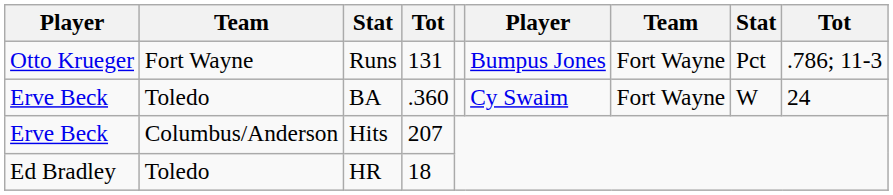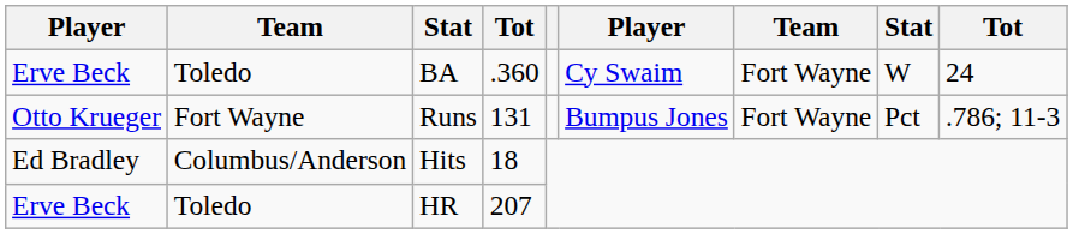rows swapped: BA <-> Runs
Hits | column 1: Erve Beck -> Ed Bradley
Hits | column 4: 207 -> 18
HR | column 1: Ed Bradley -> Erve Beck
HR | column 4: 18 -> 207
